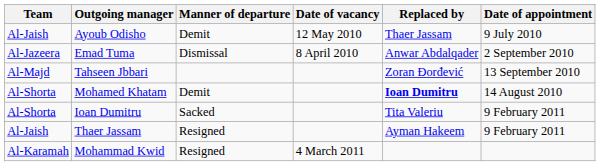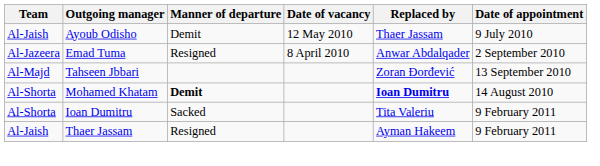Emad Tuma | Manner of departure: Dismissal -> Resigned
Mohamed Khatam | Manner of departure: normal -> bold
- row: Al-Karamah | Mohammad Kwid | Resigned | 4 March 2011
